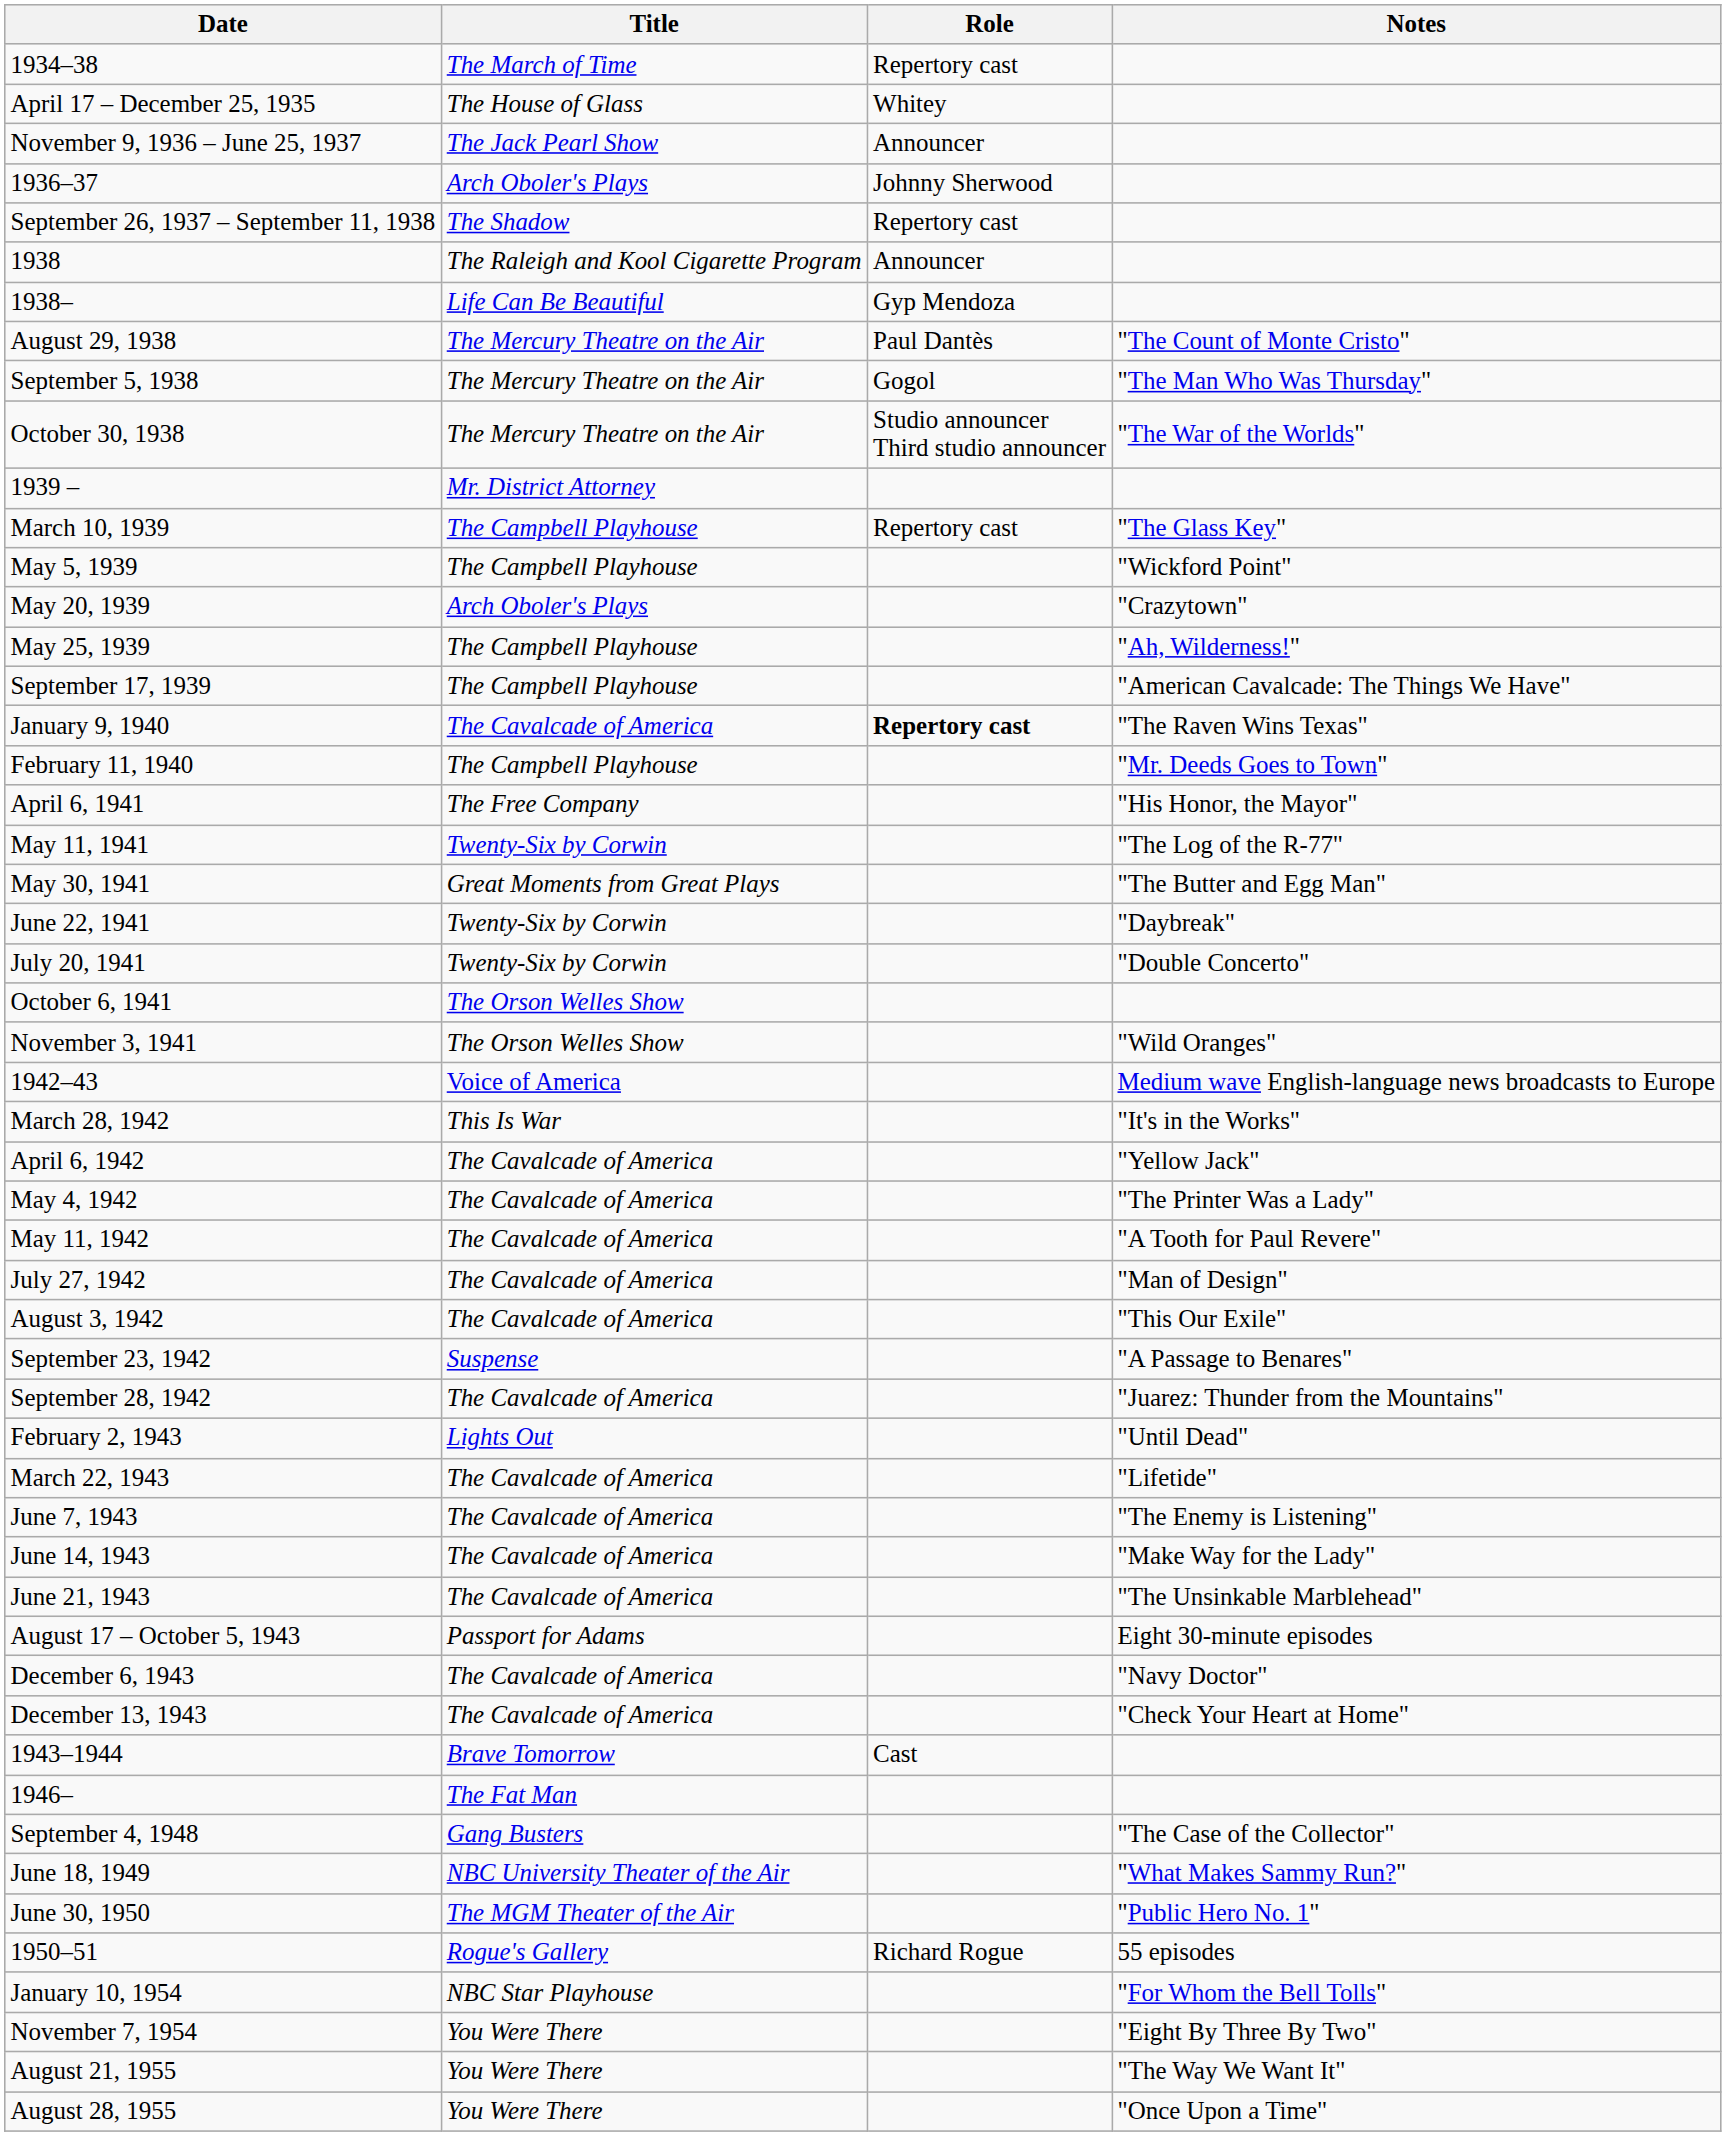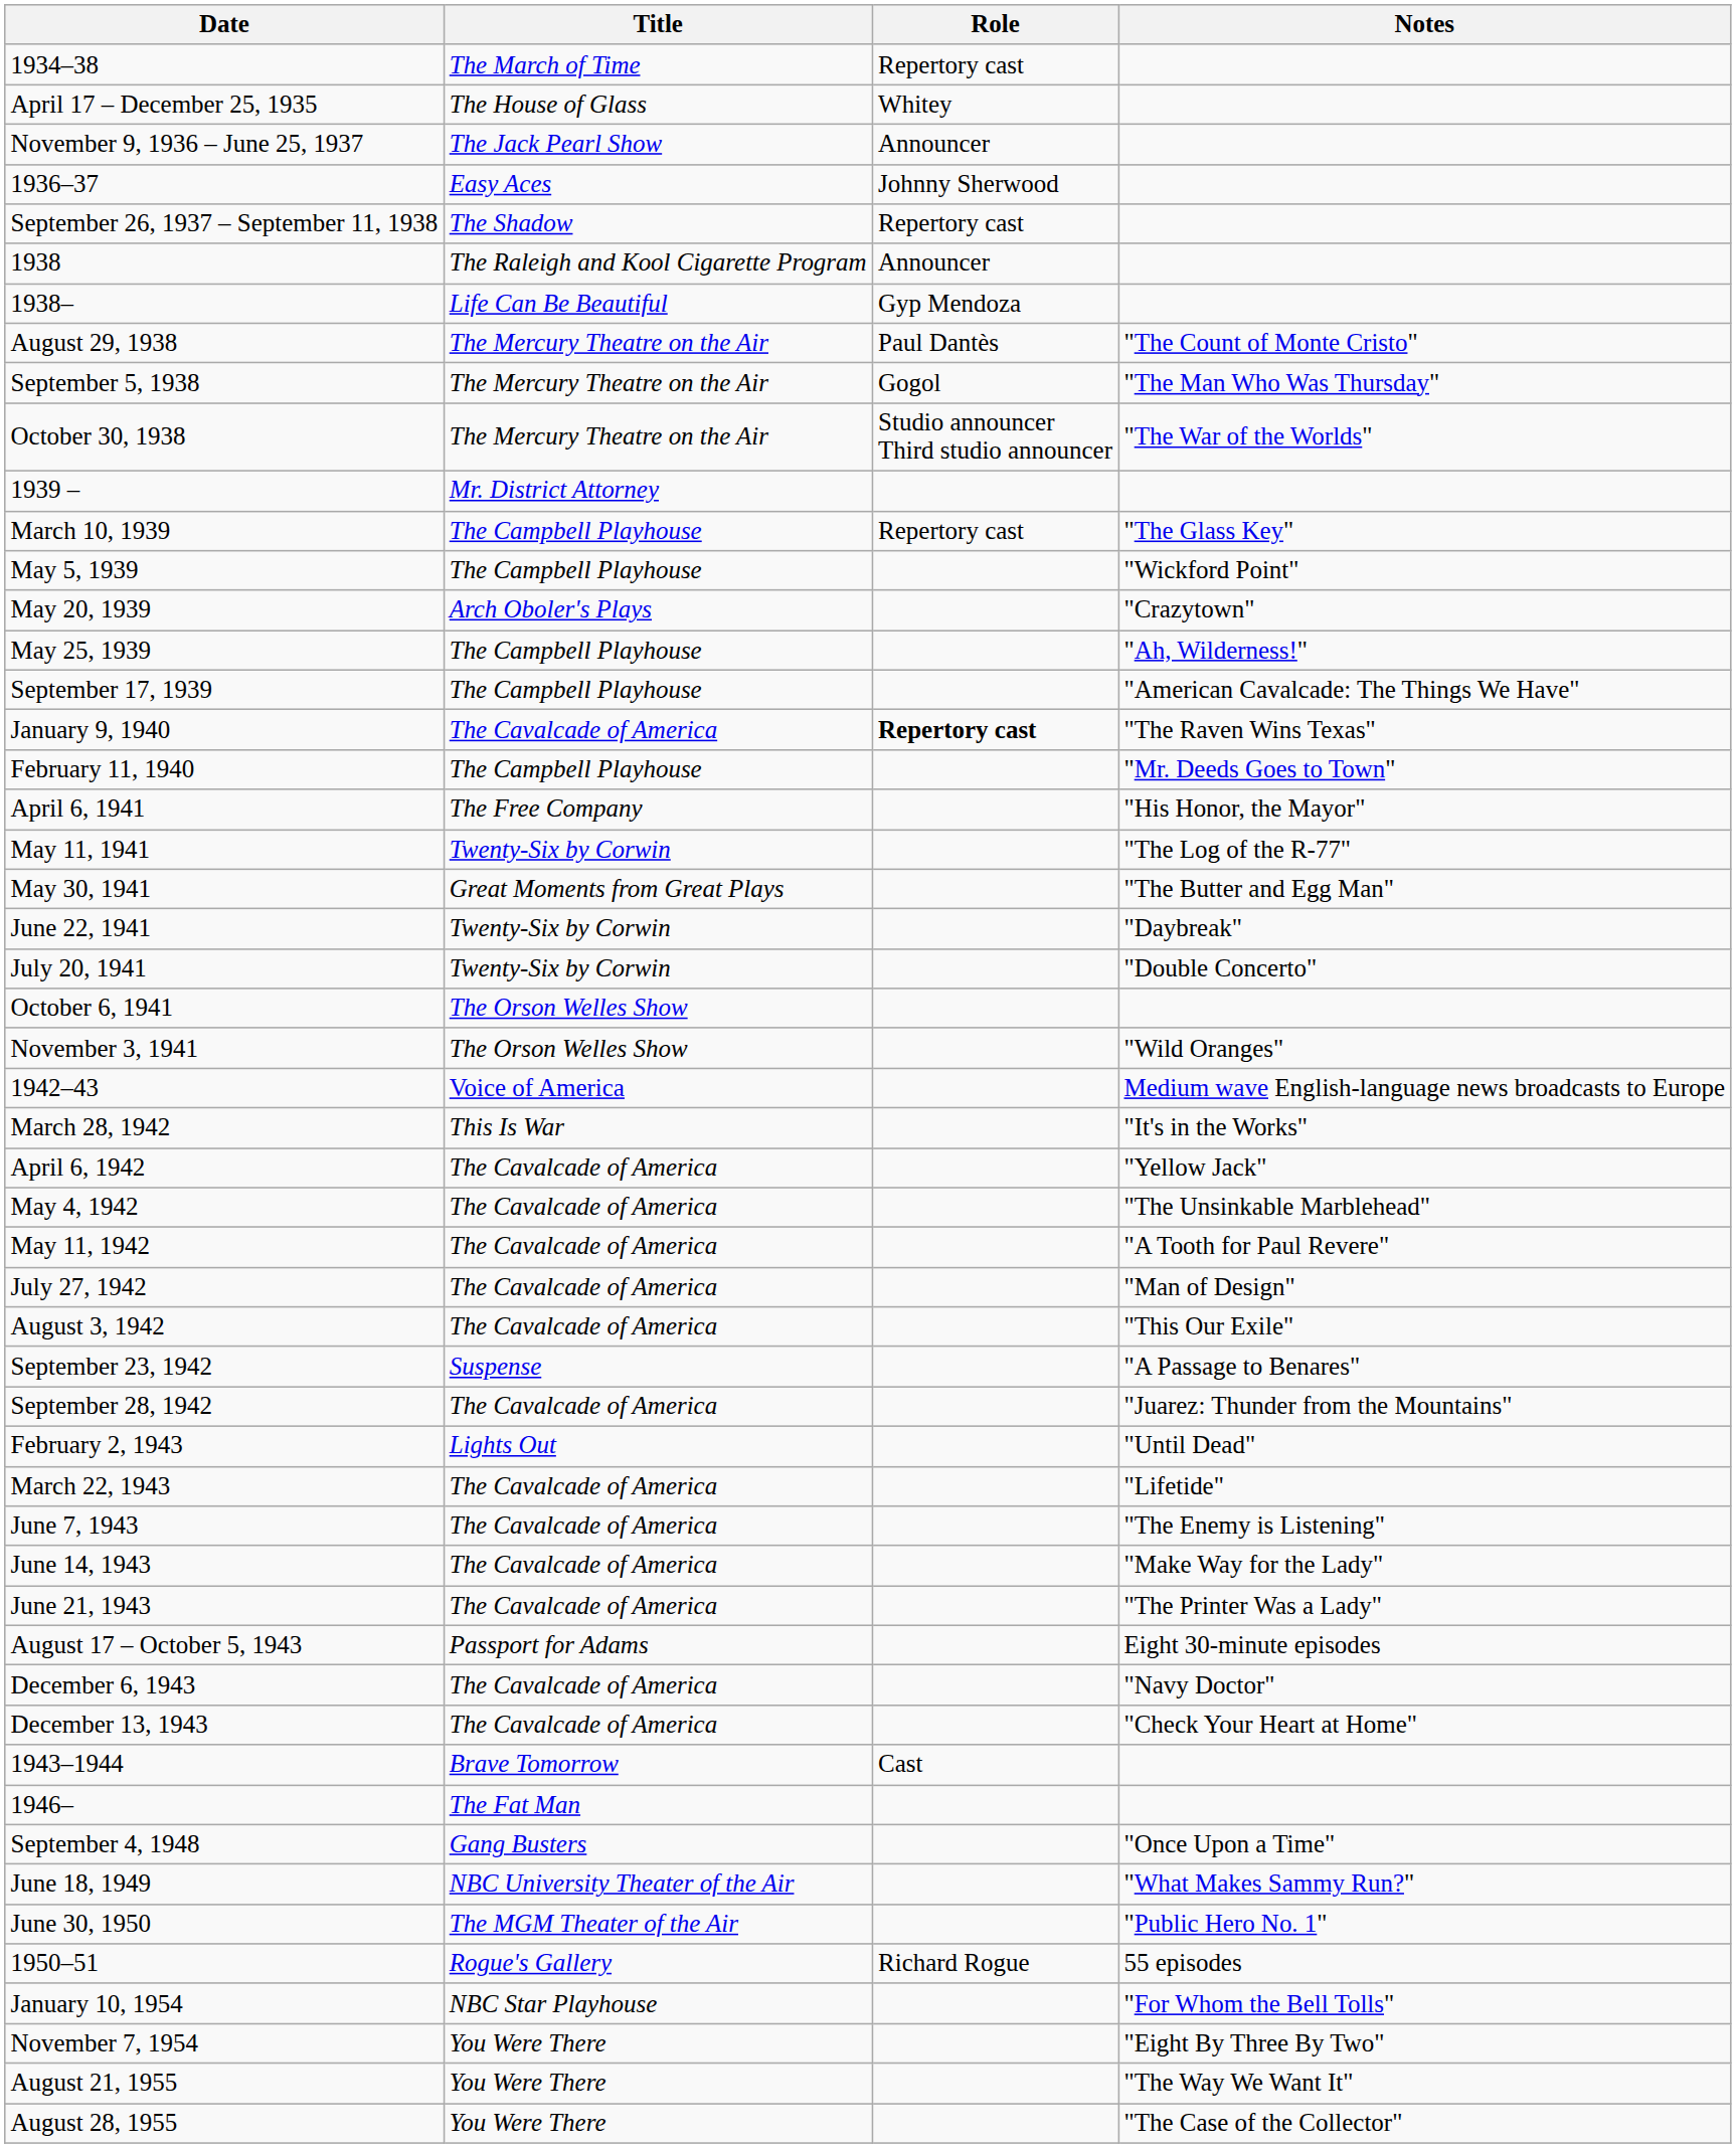1936–37 | Title: Arch Oboler's Plays -> Easy Aces
May 4, 1942 | Notes: "The Printer Was a Lady" -> "The Unsinkable Marblehead"
June 21, 1943 | Notes: "The Unsinkable Marblehead" -> "The Printer Was a Lady"
September 4, 1948 | Notes: "The Case of the Collector" -> "Once Upon a Time"
August 28, 1955 | Notes: "Once Upon a Time" -> "The Case of the Collector"
